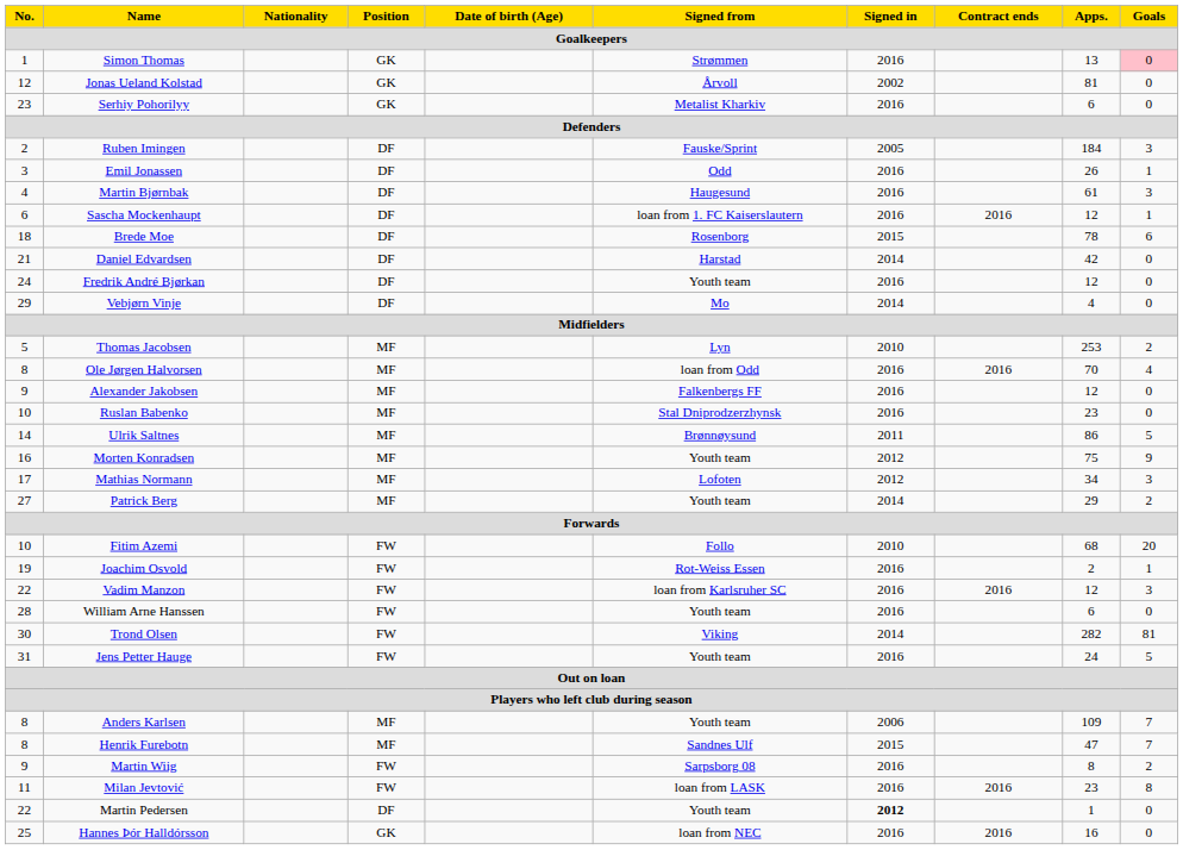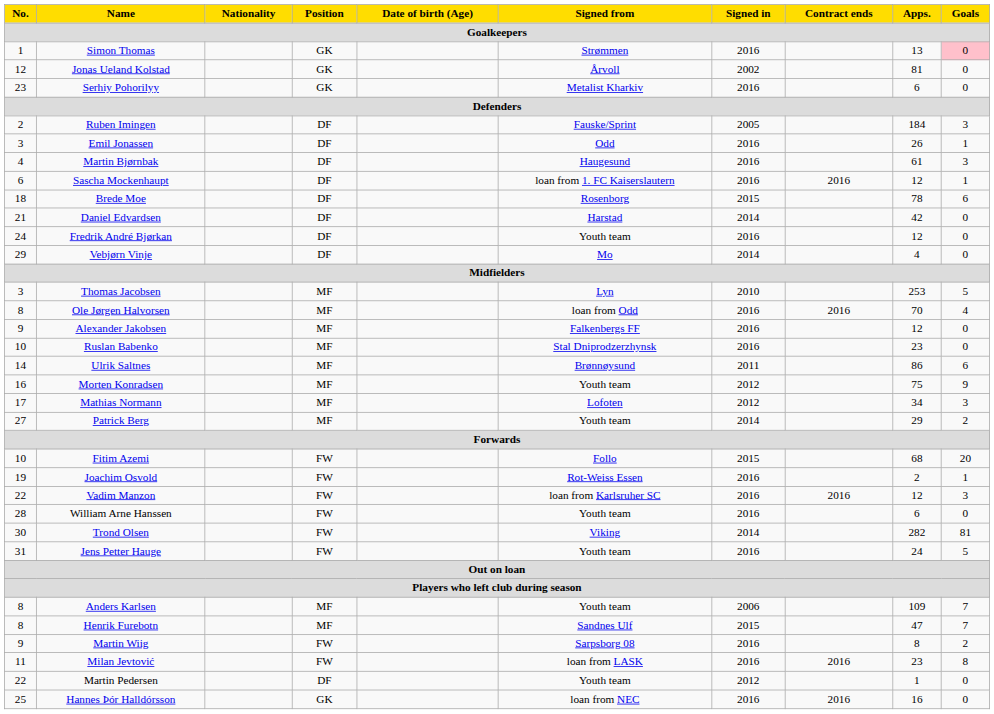Thomas Jacobsen | No.: 5 -> 3
Thomas Jacobsen | Goals: 2 -> 5
Ulrik Saltnes | Goals: 5 -> 6
Fitim Azemi | Signed in: 2010 -> 2015
Martin Pedersen | Signed in: bold -> normal
